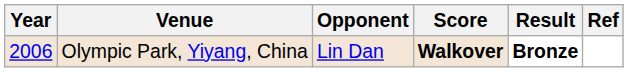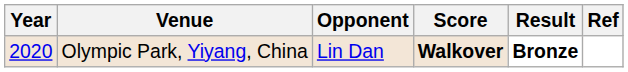Olympic Park, Yiyang, China | Year: 2006 -> 2020
